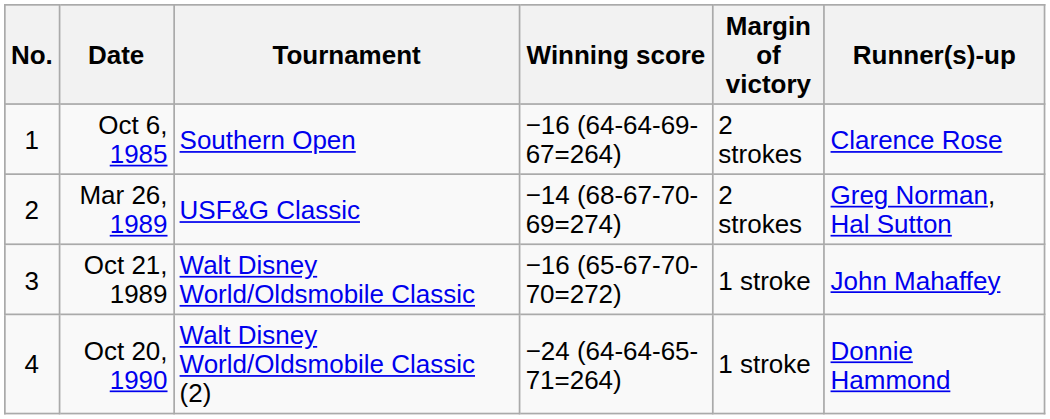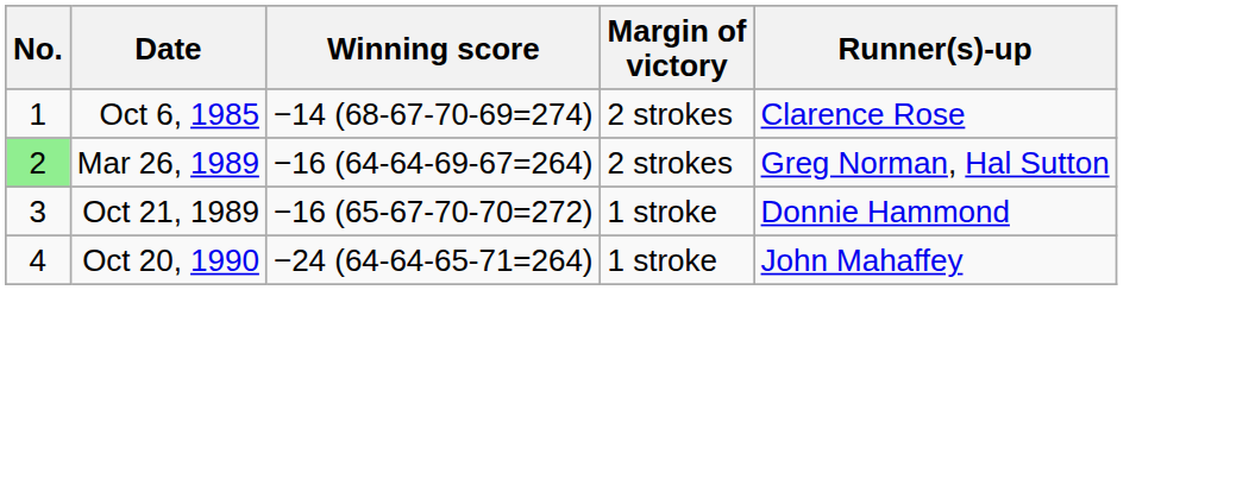- column: Tournament | Southern Open | USF&G Classic | Walt Disney World/Oldsmobile Classic | Walt Disney World/Oldsmobile Classic (2)
Oct 6, 1985 | Winning score: −16 (64-64-69-67=264) -> −14 (68-67-70-69=274)
Mar 26, 1989 | No.: no background -> lightgreen background
Mar 26, 1989 | Winning score: −14 (68-67-70-69=274) -> −16 (64-64-69-67=264)
Oct 21, 1989 | Runner(s)-up: John Mahaffey -> Donnie Hammond
Oct 20, 1990 | Runner(s)-up: Donnie Hammond -> John Mahaffey
